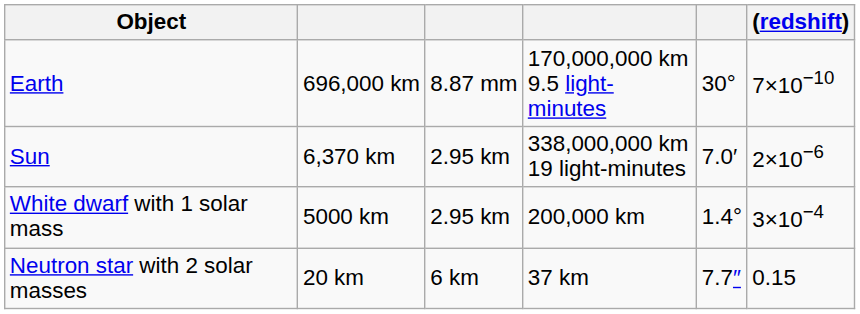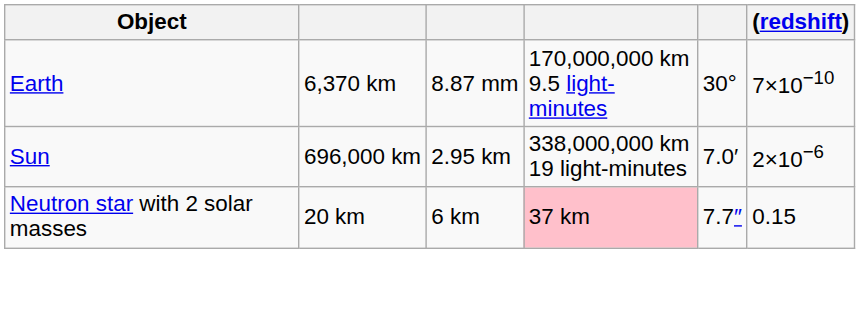Earth | column 2: 696,000 km -> 6,370 km
Sun | column 2: 6,370 km -> 696,000 km
- row: White dwarf with 1 solar mass | 5000 km | 2.95 km | 200,000 km | 1.4° | 3×10−4
Neutron star with 2 solar masses | column 4: no background -> pink background
